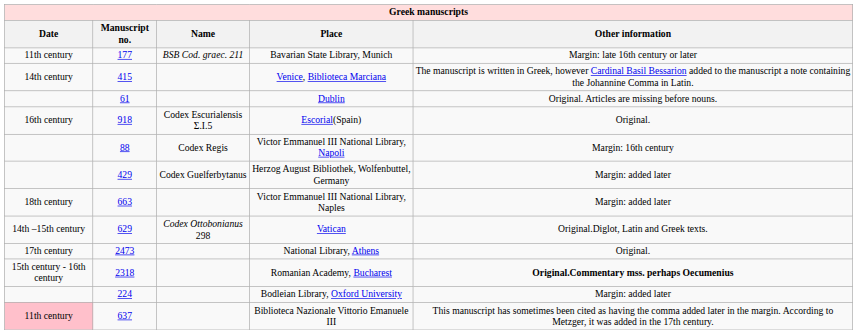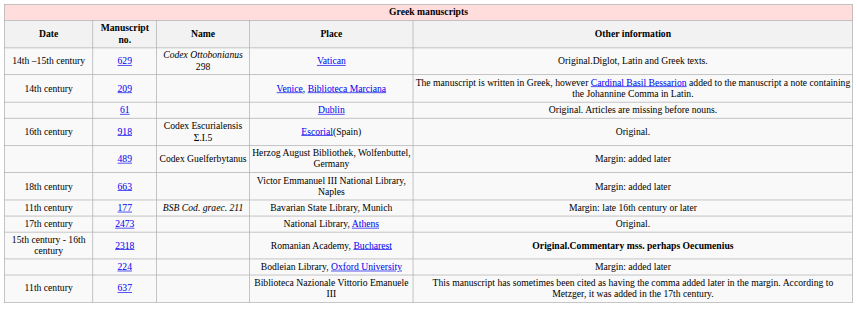rows swapped: Vatican <-> Bavarian State Library, Munich
Venice, Biblioteca Marciana | Manuscript no.: 415 -> 209
- row: 88 | Codex Regis | Victor Emmanuel III National Library, Napoli | Margin: 16th century
Herzog August Bibliothek, Wolfenbuttel, Germany | Manuscript no.: 429 -> 489
Biblioteca Nazionale Vittorio Emanuele III | Date: pink background -> no background
